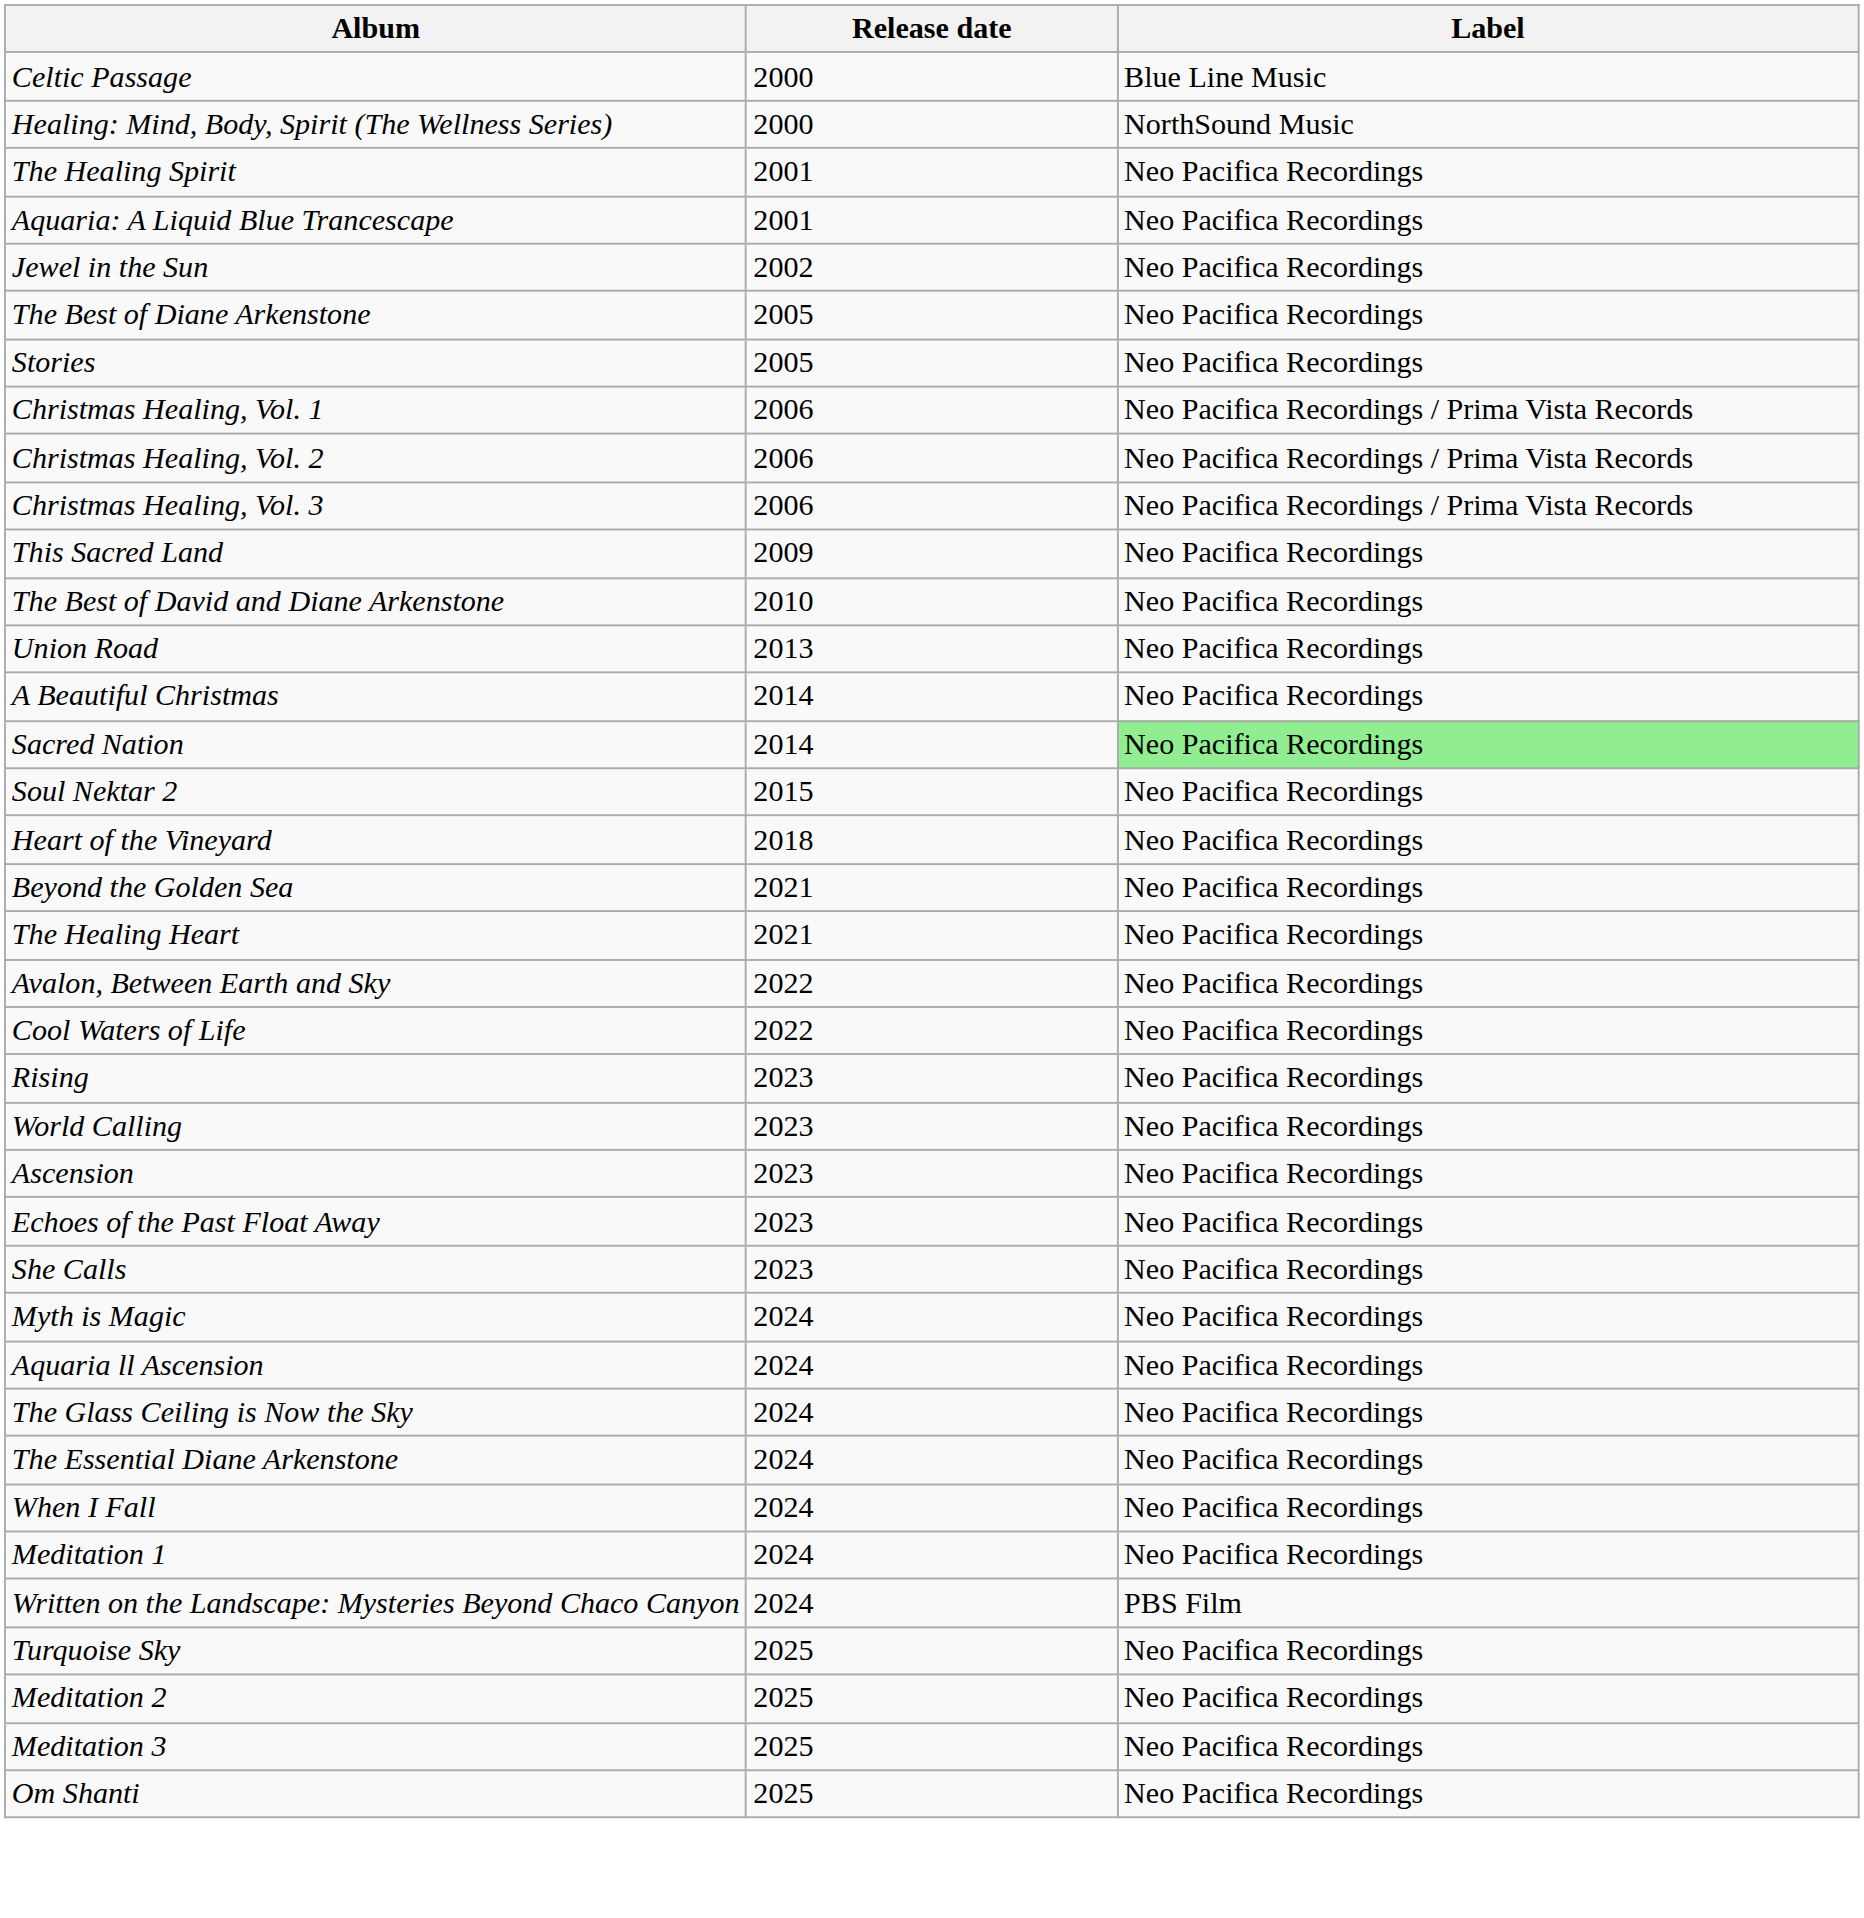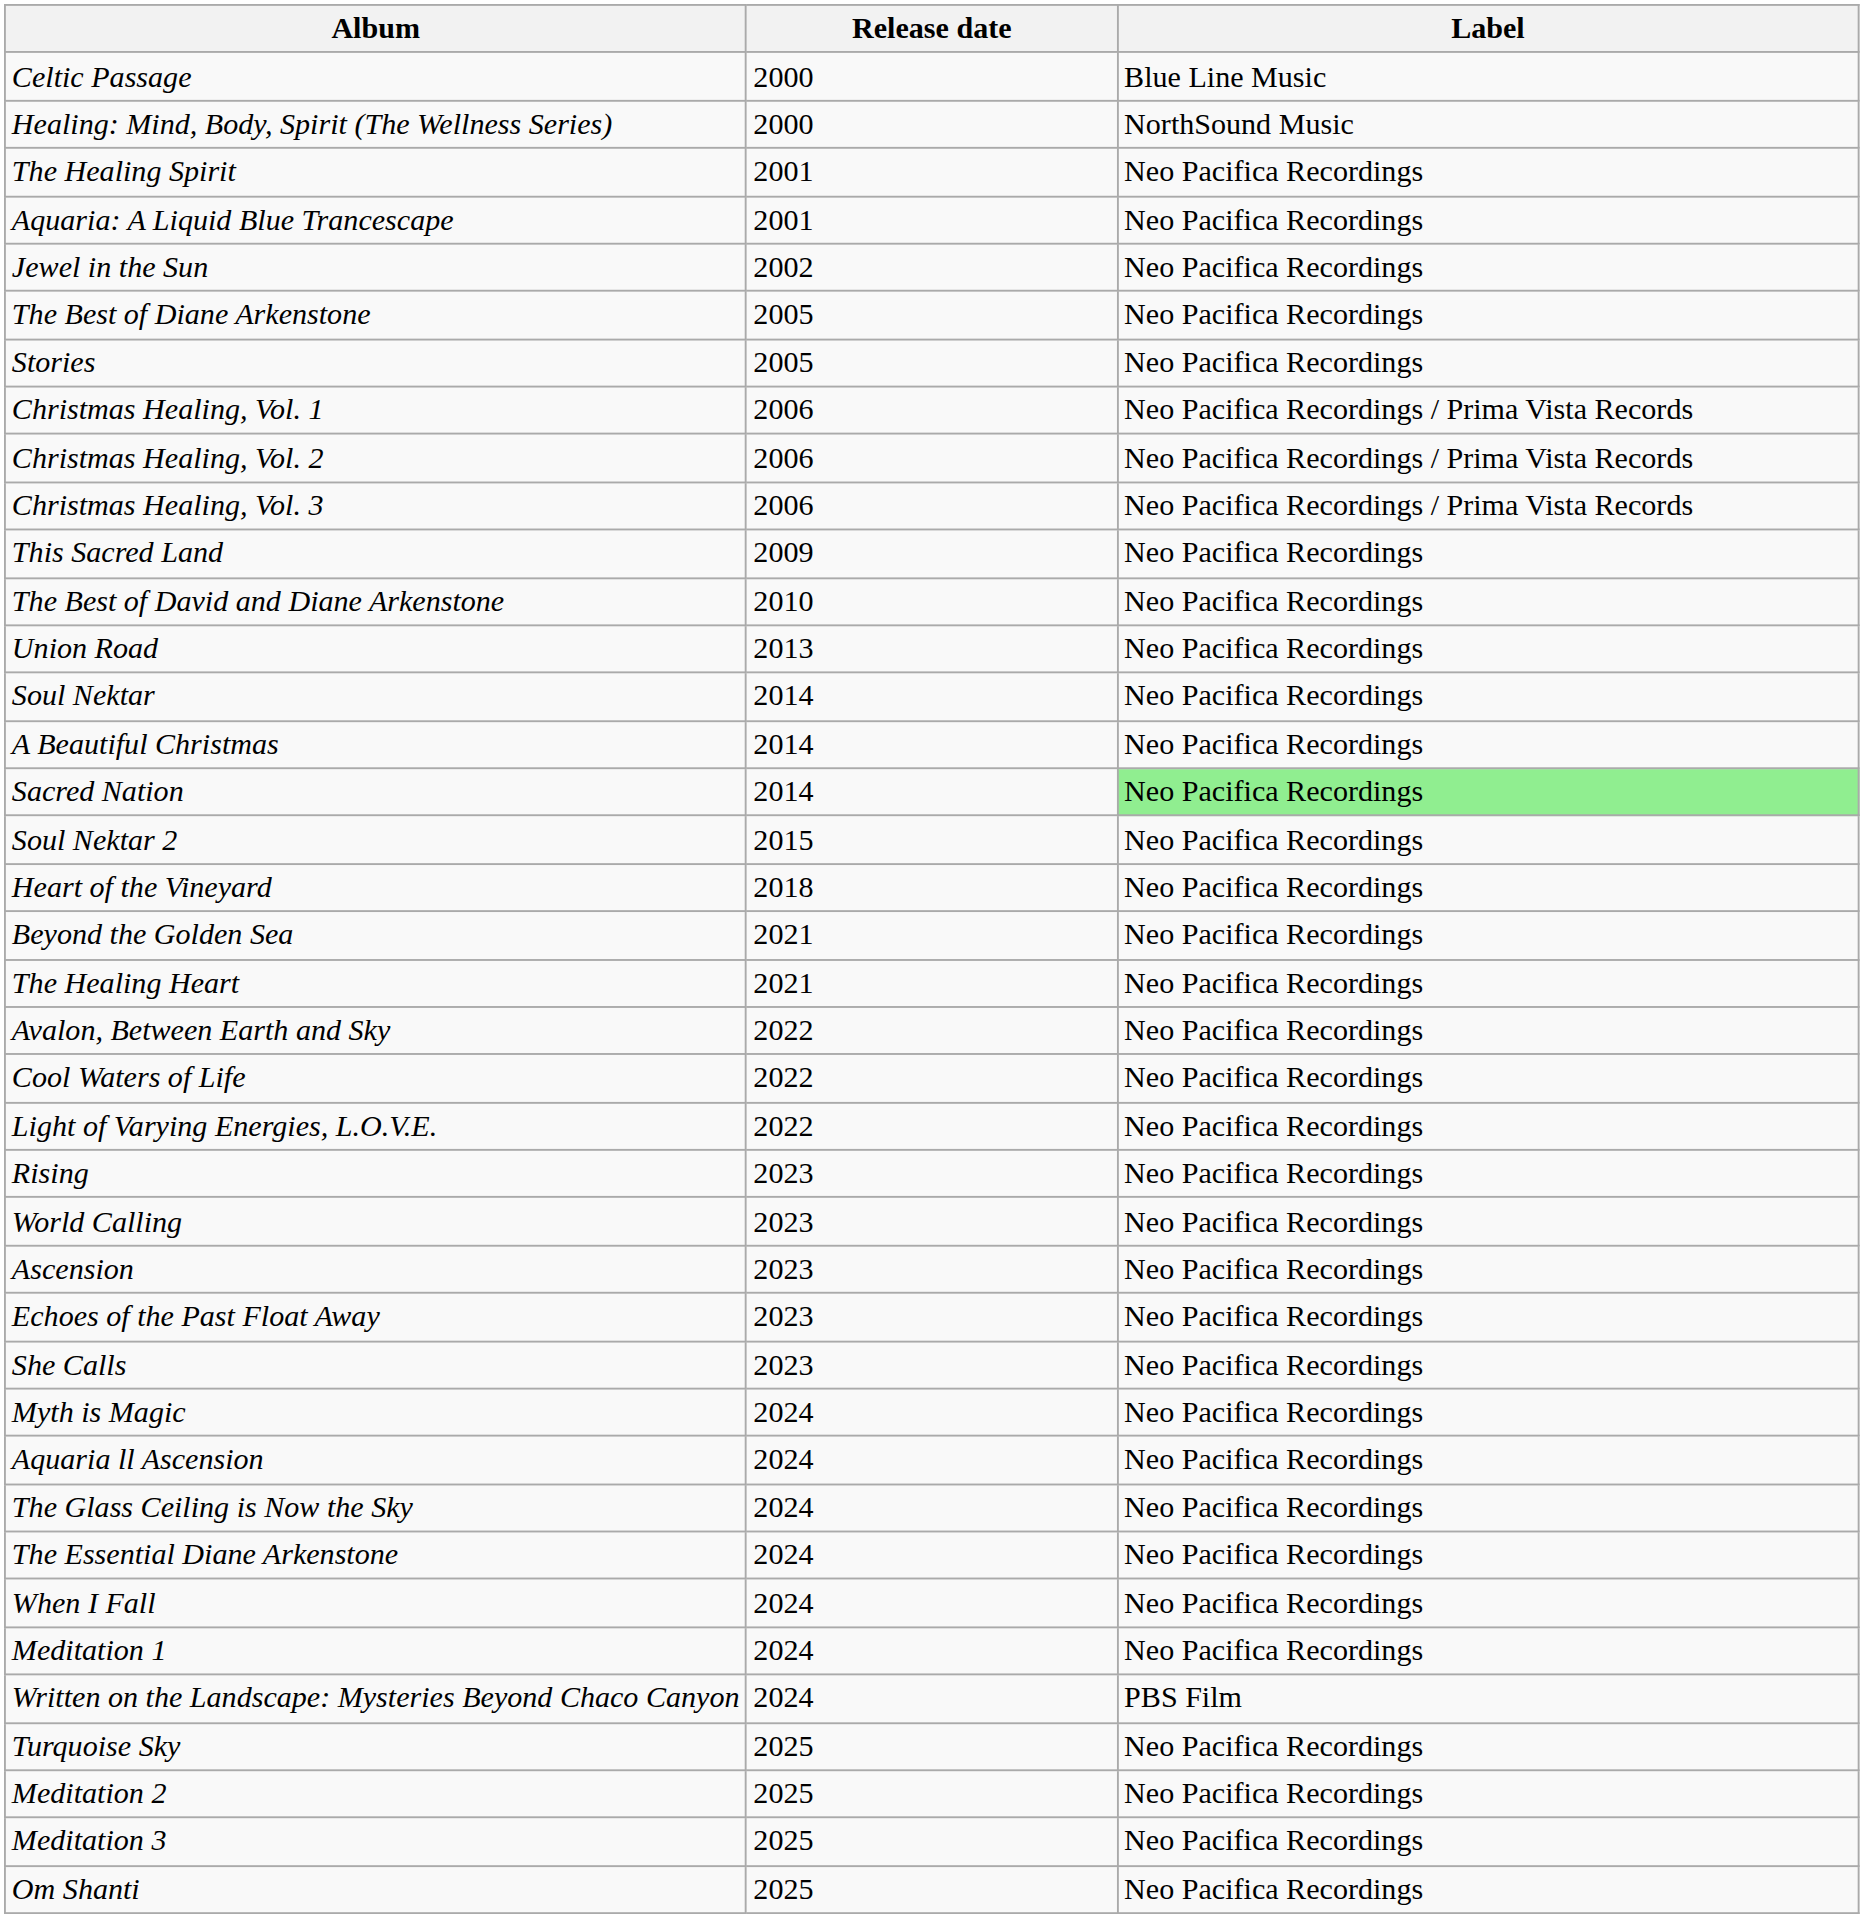+ row: Soul Nektar | 2014 | Neo Pacifica Recordings
+ row: Light of Varying Energies, L.O.V.E. | 2022 | Neo Pacifica Recordings
